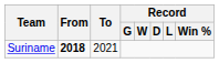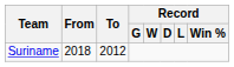Suriname | From: bold -> normal
Suriname | To: 2021 -> 2012
